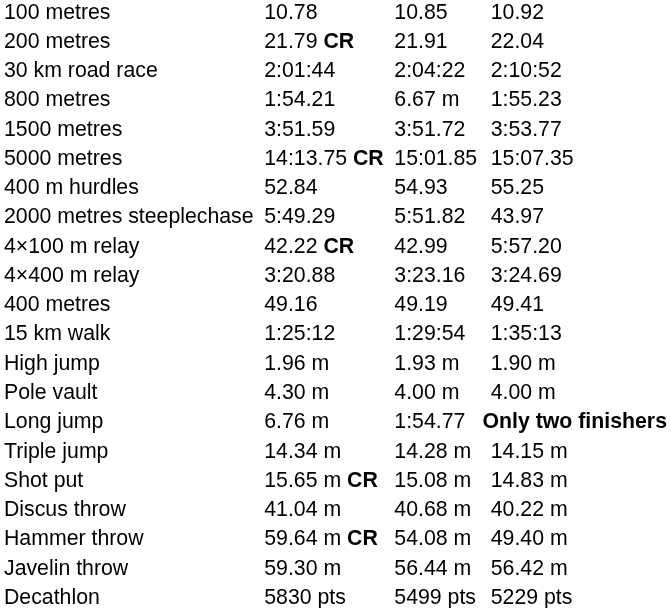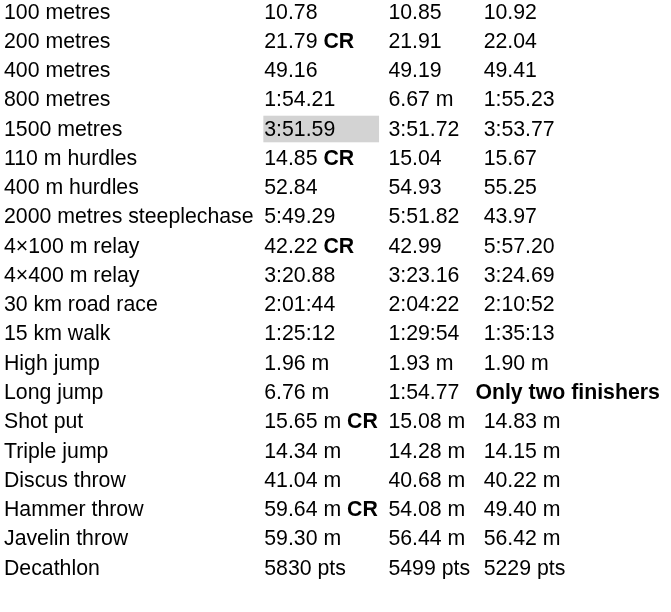rows swapped: 400 metres <-> 30 km road race
1500 metres | column 3: no background -> lightgrey background
- row: 5000 metres | 14:13.75 CR | 15:01.85 | 15:07.35
+ row: 110 m hurdles | 14.85 CR | 15.04 | 15.67
- row: Pole vault | 4.30 m | 4.00 m | 4.00 m
rows swapped: Triple jump <-> Shot put
